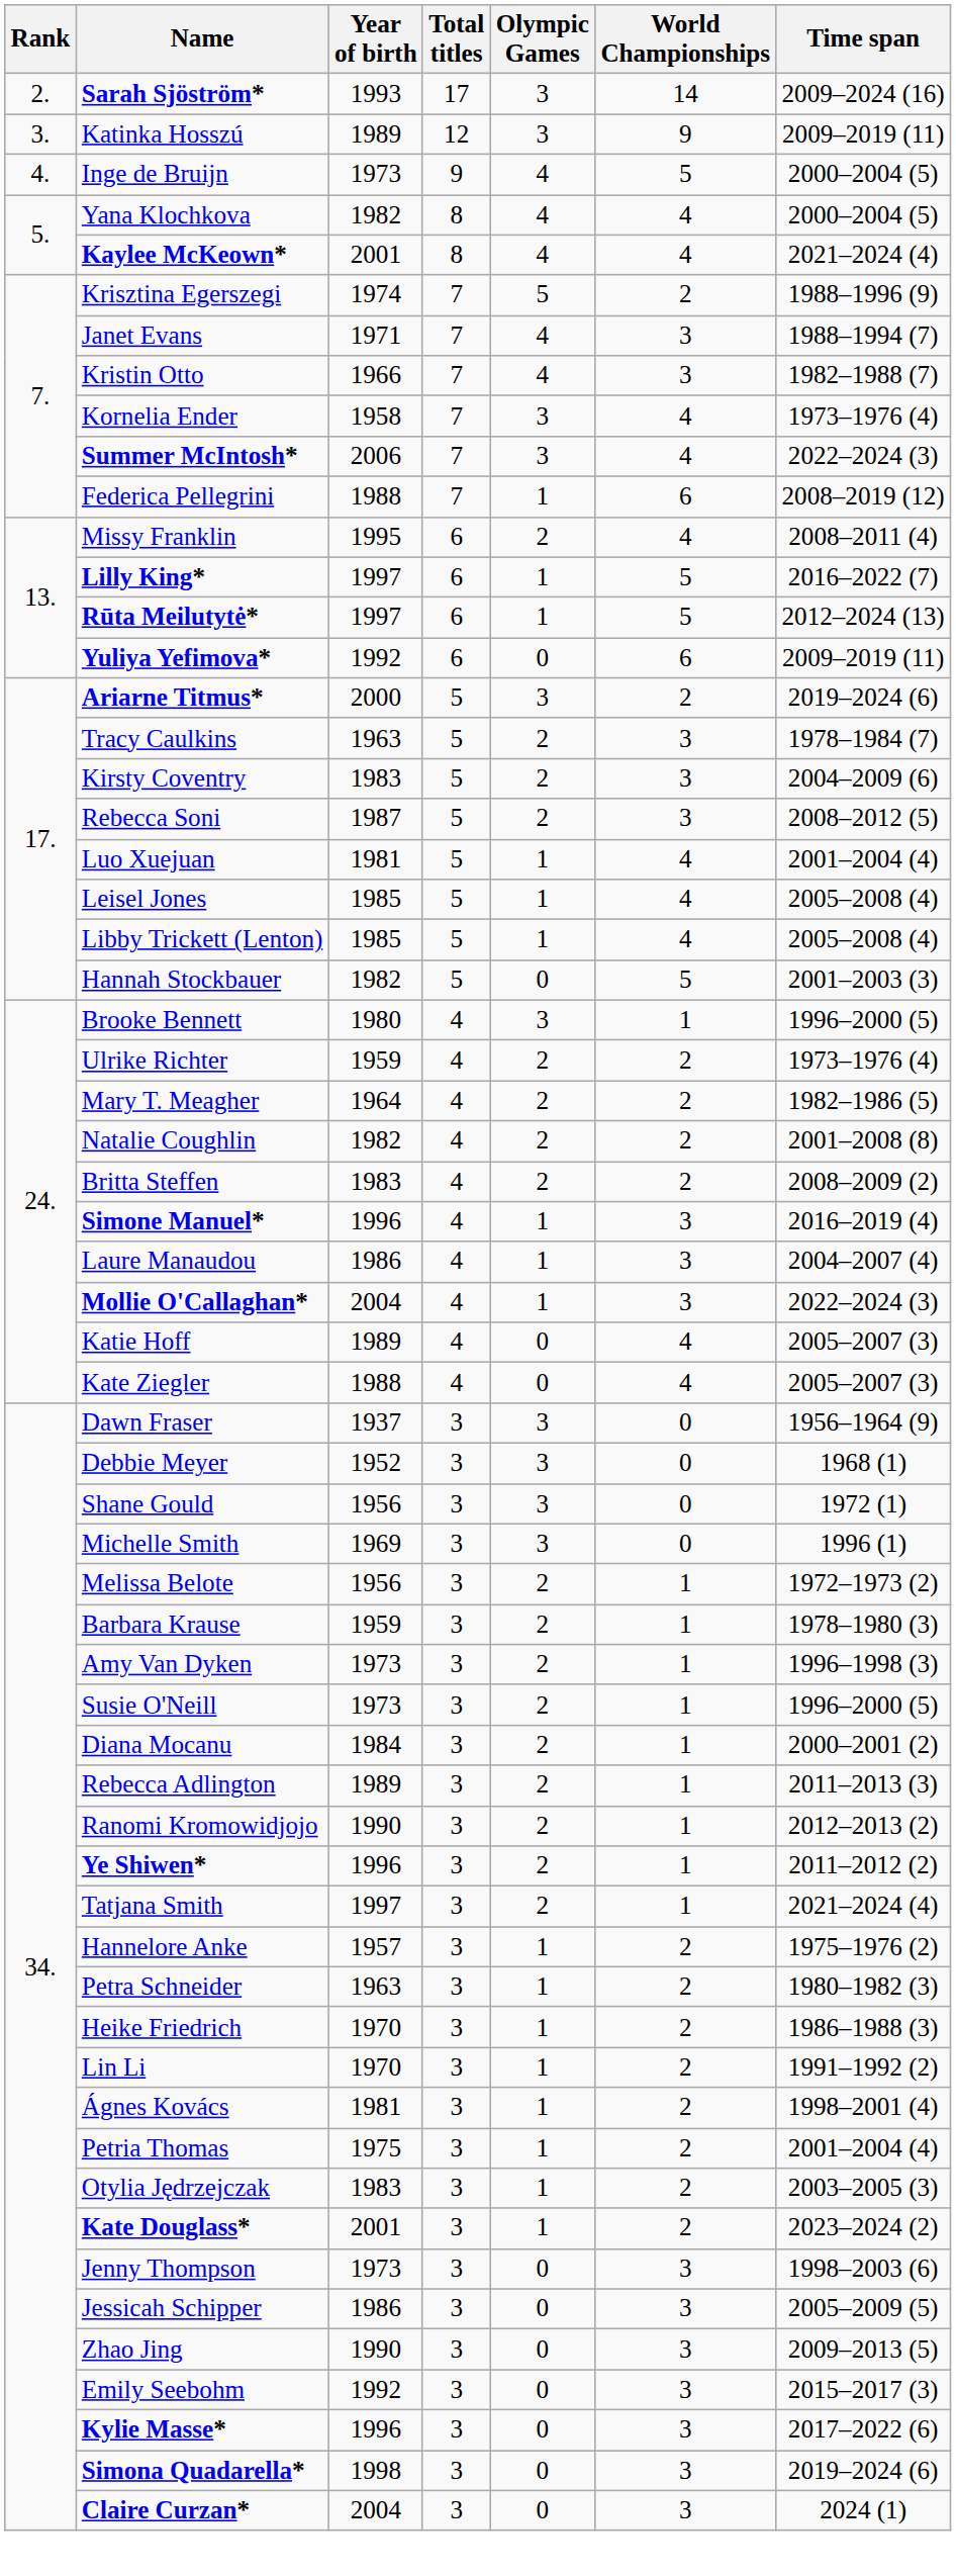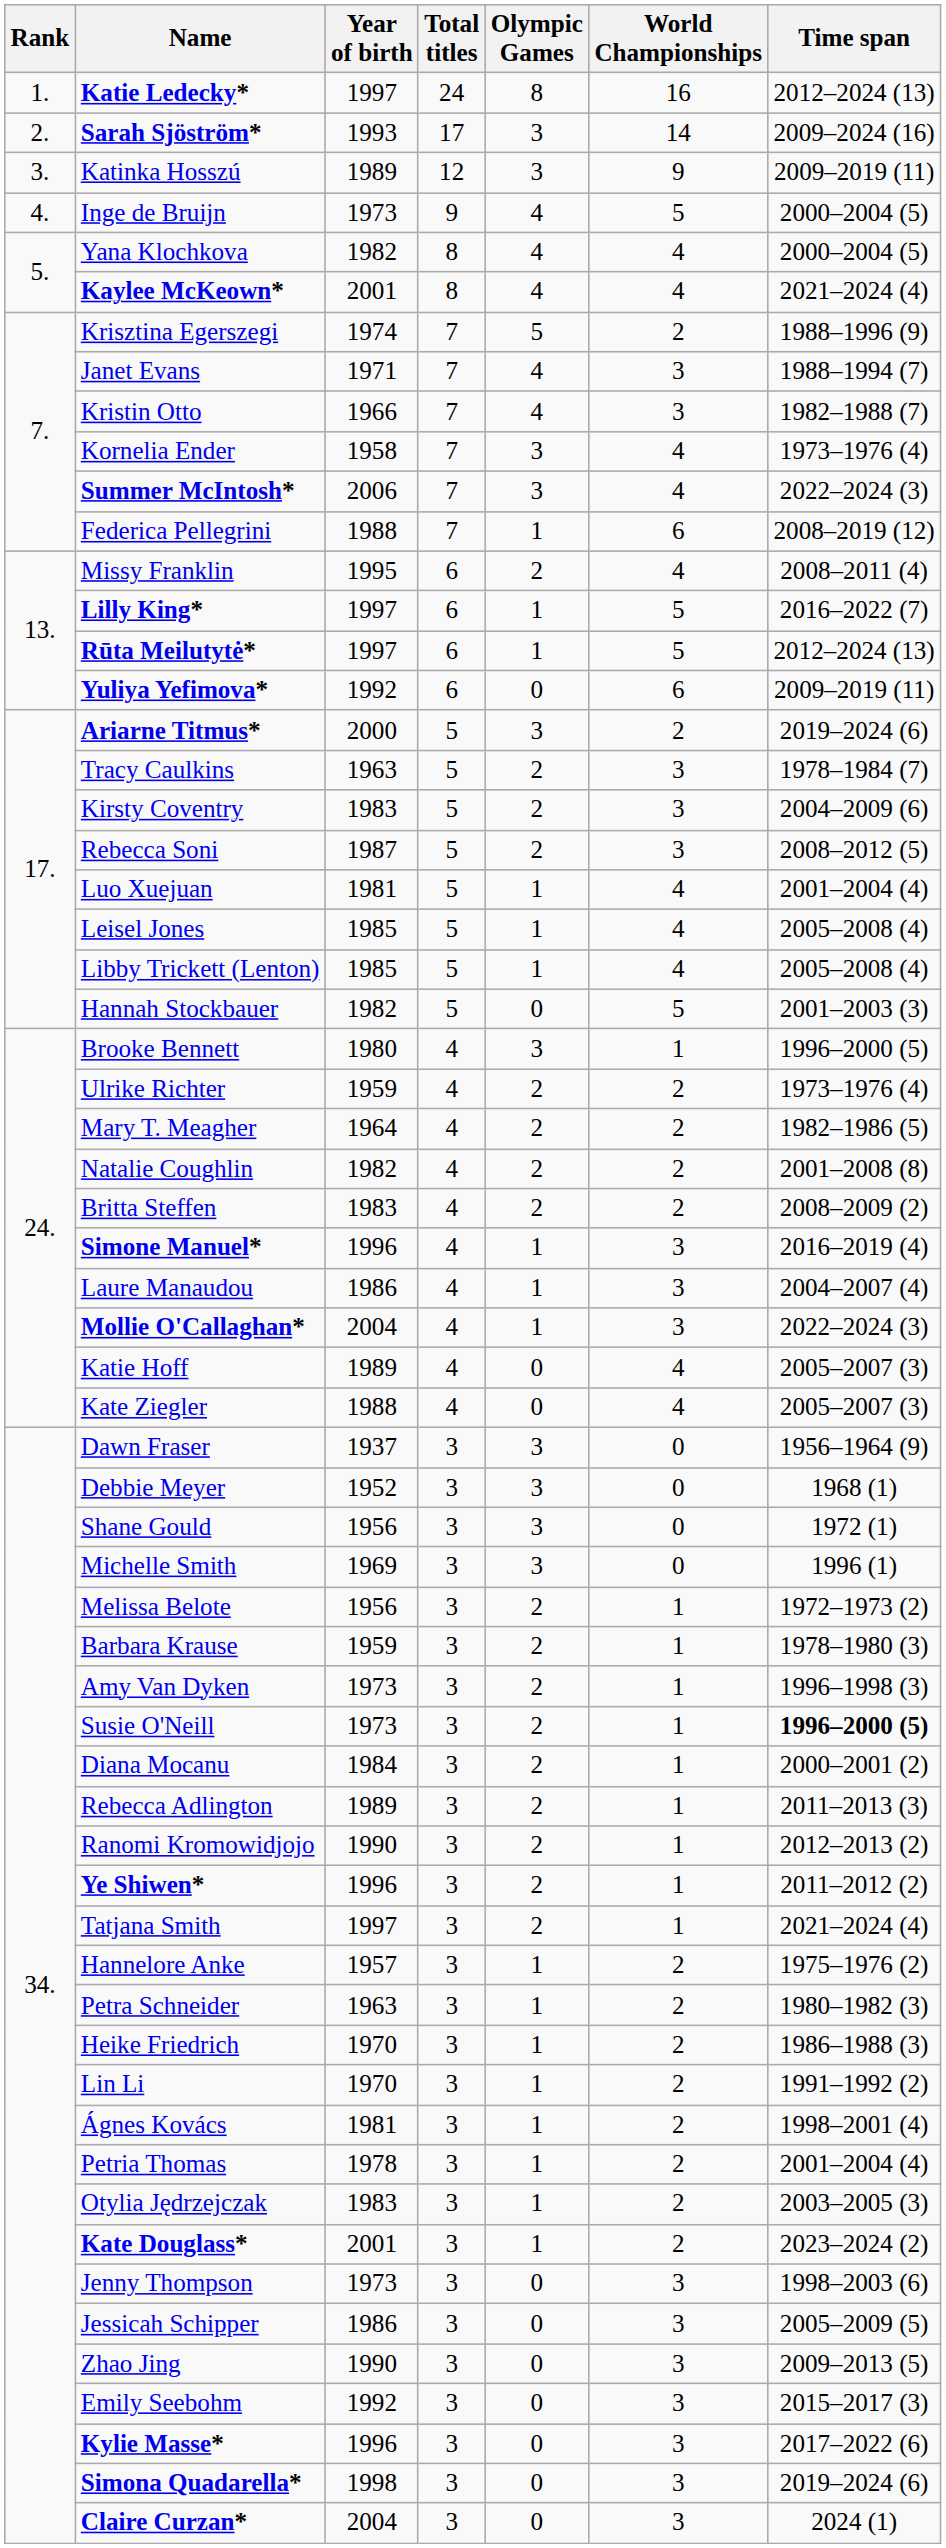+ row: 1. | Katie Ledecky* | 1997 | 24 | 8 | 16 | 2012–2024 (13)
Susie O'Neill | Time span: normal -> bold
Petria Thomas | Year of birth: 1975 -> 1978
